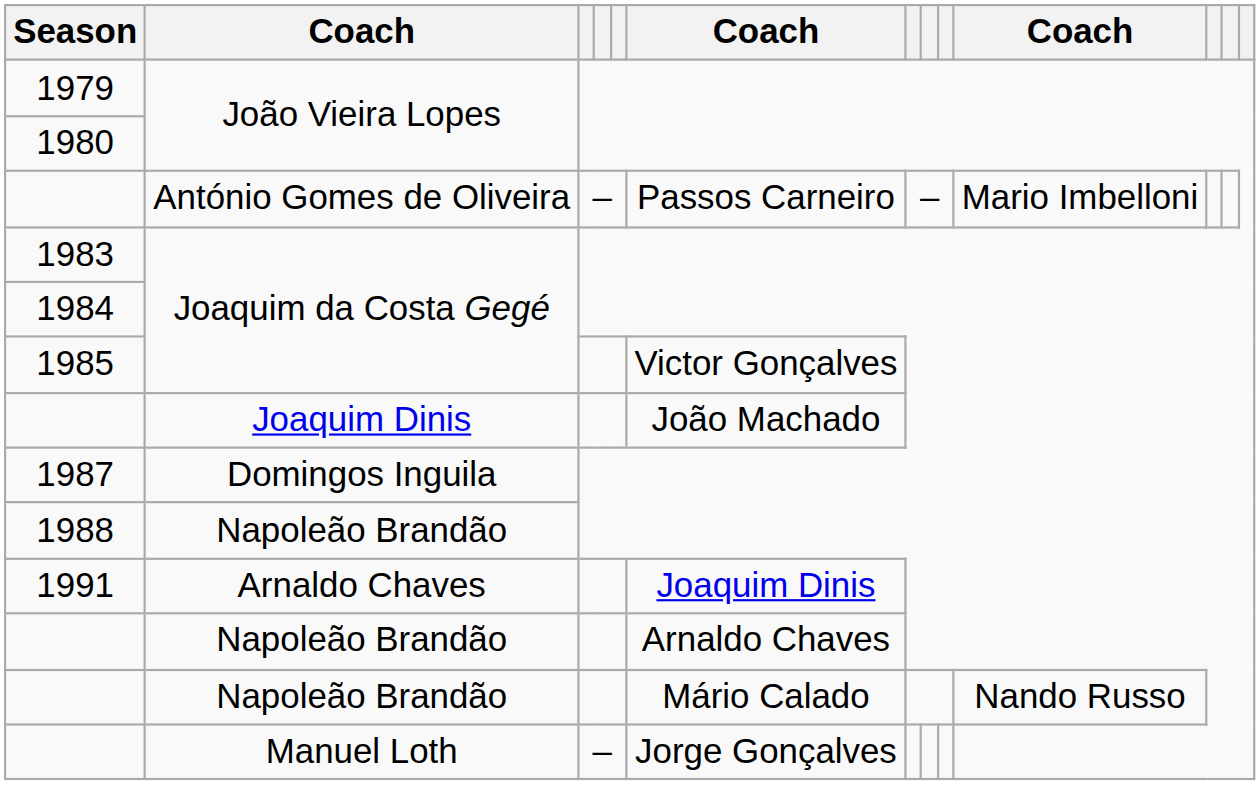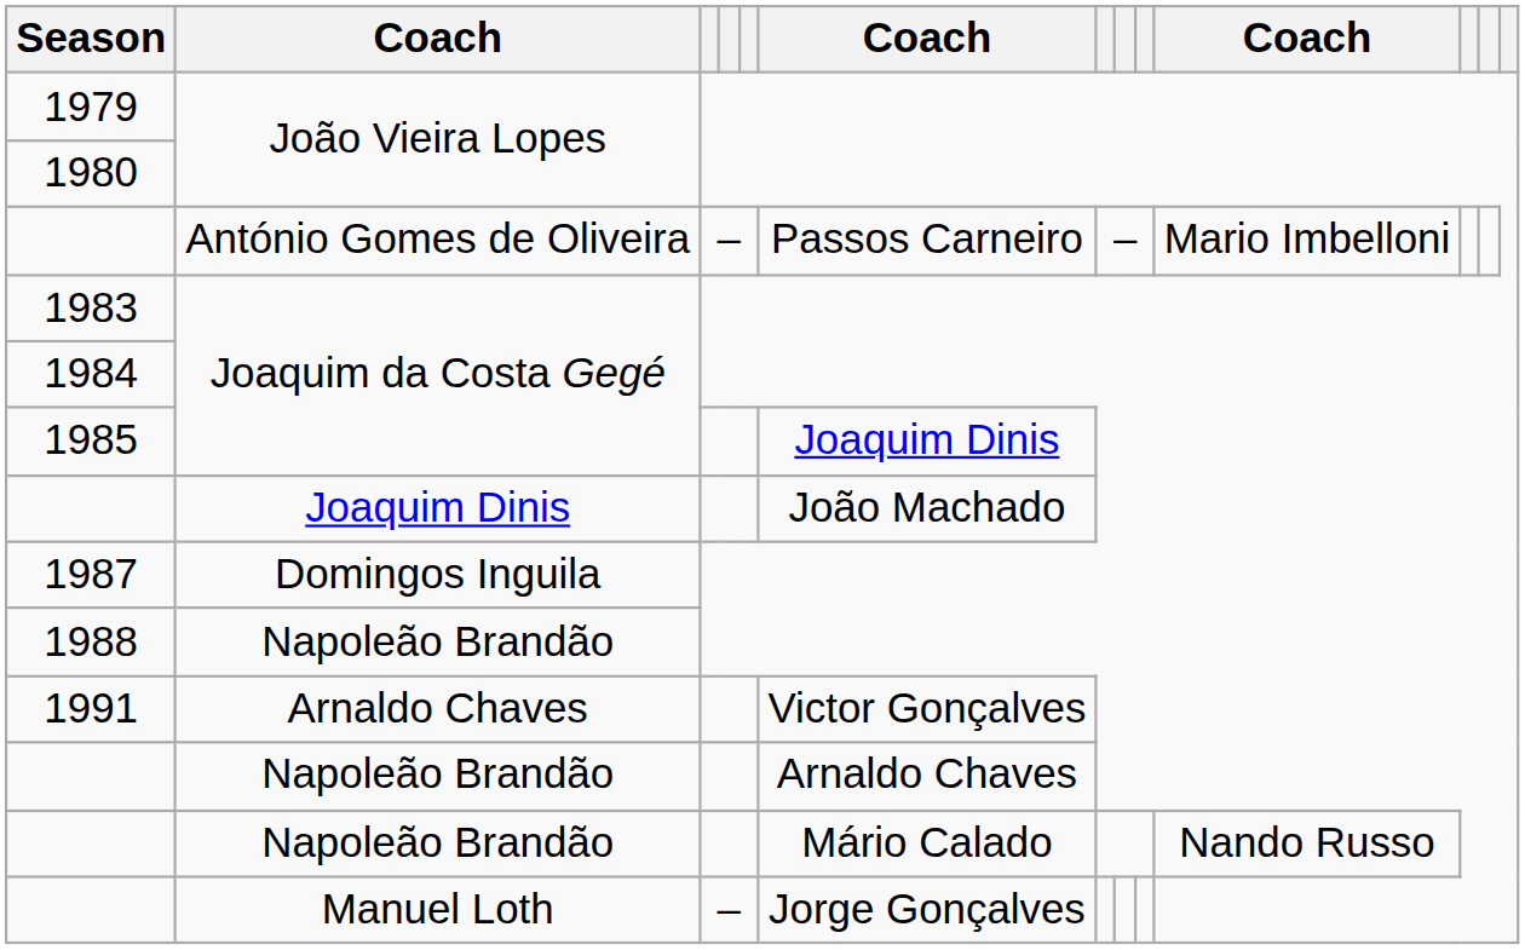1985 | column 6: Victor Gonçalves -> Joaquim Dinis
1991 | column 6: Joaquim Dinis -> Victor Gonçalves
